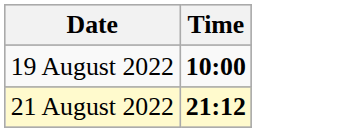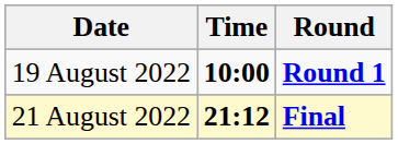+ column: Round | Round 1 | Final
